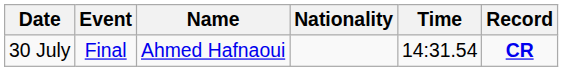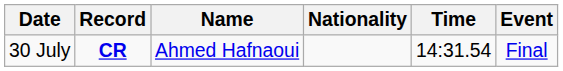columns swapped: Event <-> Record
